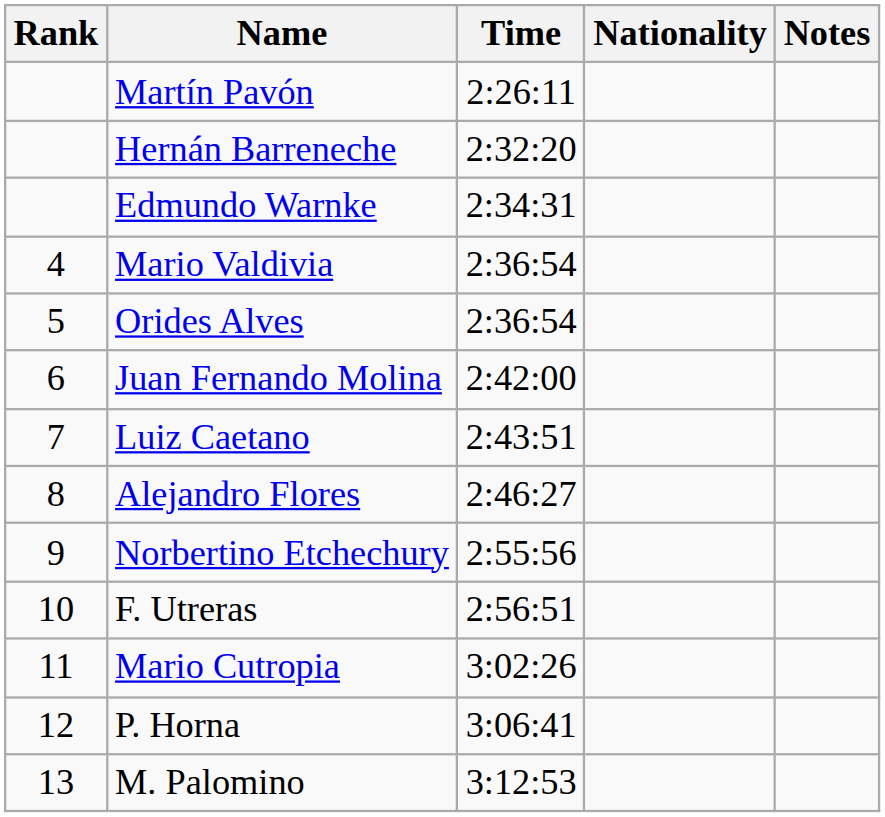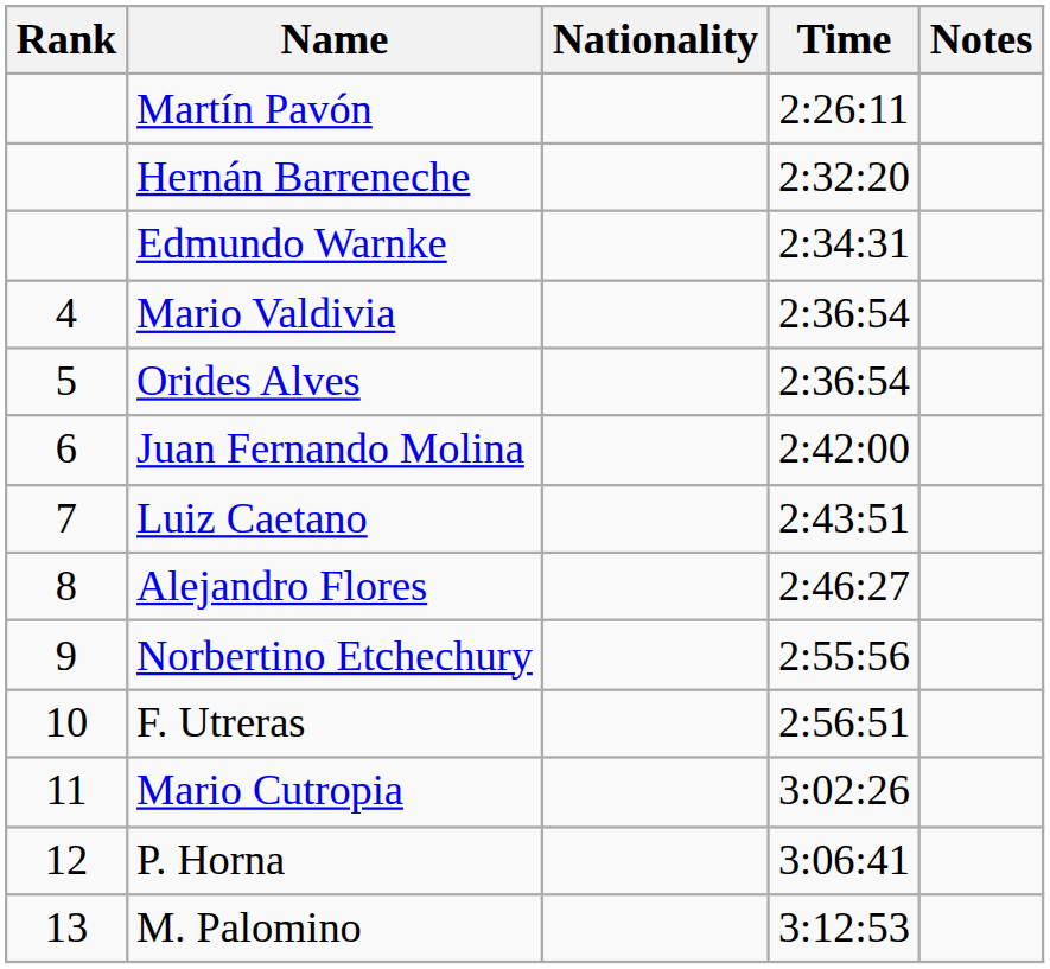columns swapped: Nationality <-> Time
